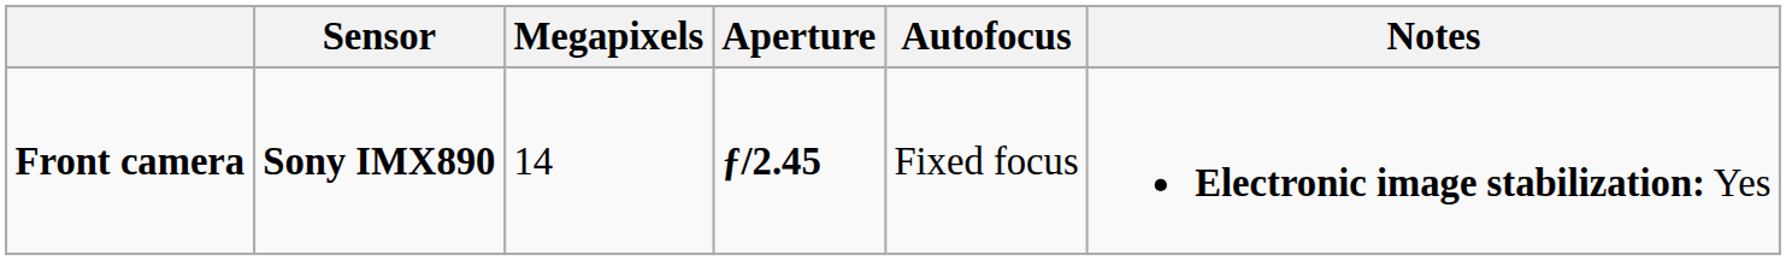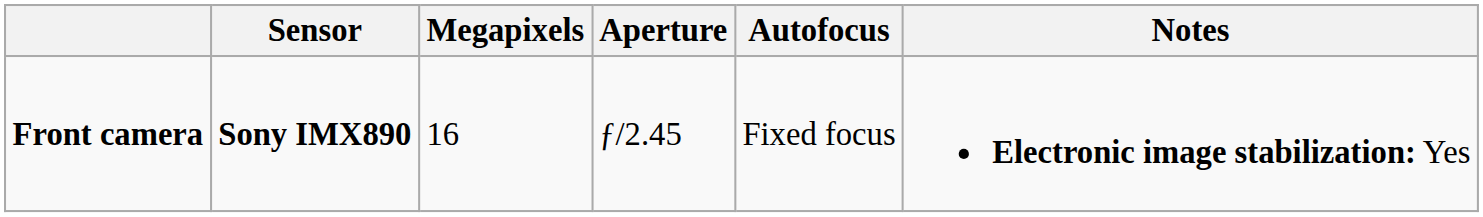Front camera | Megapixels: 14 -> 16
Front camera | Aperture: bold -> normal
